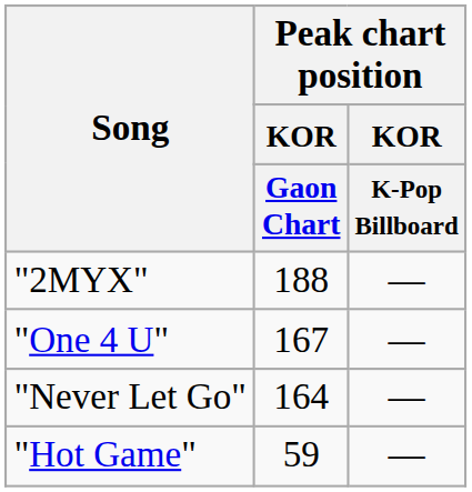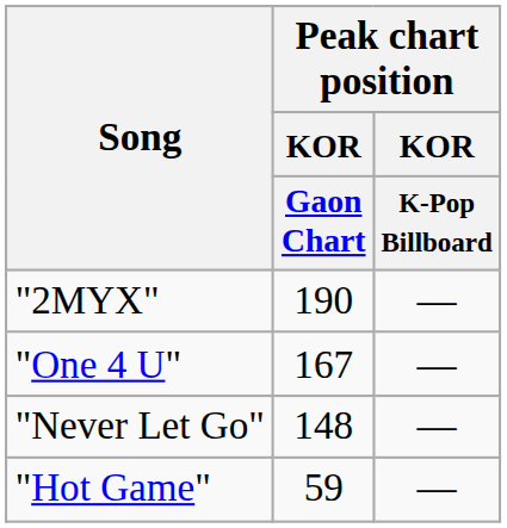"2MYX" | Peak chart position / KOR / Gaon Chart: 188 -> 190
"Never Let Go" | Peak chart position / KOR / Gaon Chart: 164 -> 148
